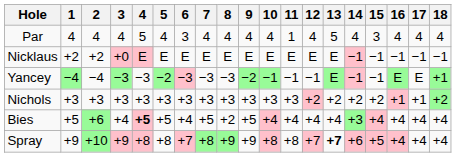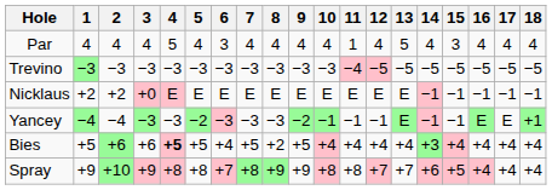+ row: Trevino | −3 | −3 | −3 | −3 | −3 | −3 | −3 | −3 | −3 | −3 | −4 | −5 | −5 | −5 | −5 | −5 | −5 | −5
- row: Nichols | +3 | +3 | +3 | +3 | +3 | +3 | +3 | +3 | +3 | +3 | +3 | +2 | +2 | +2 | +2 | +1 | +1 | +2
Bies | 3: +4 -> +6
Spray | 13: bold -> normal
